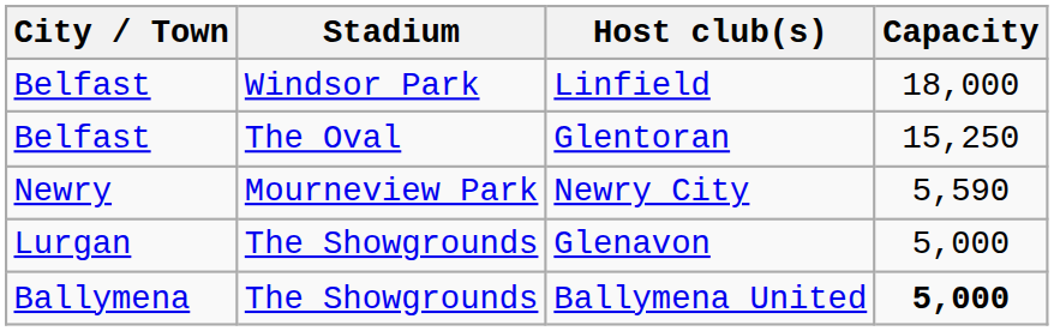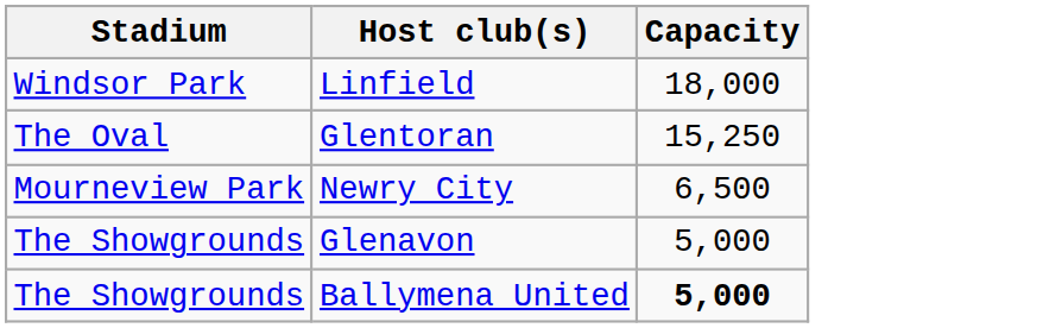- column: City / Town | Belfast | Belfast | Newry | Lurgan | Ballymena
Newry City | Capacity: 5,590 -> 6,500
